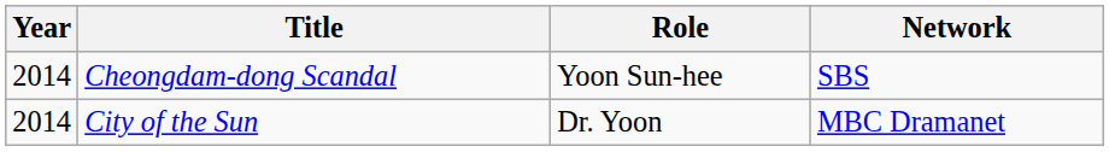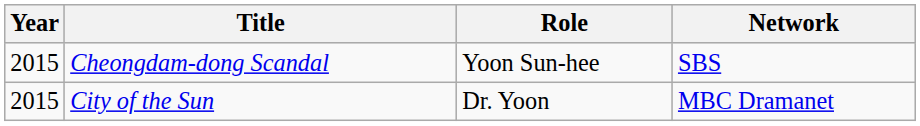Cheongdam-dong Scandal | Year: 2014 -> 2015
City of the Sun | Year: 2014 -> 2015
